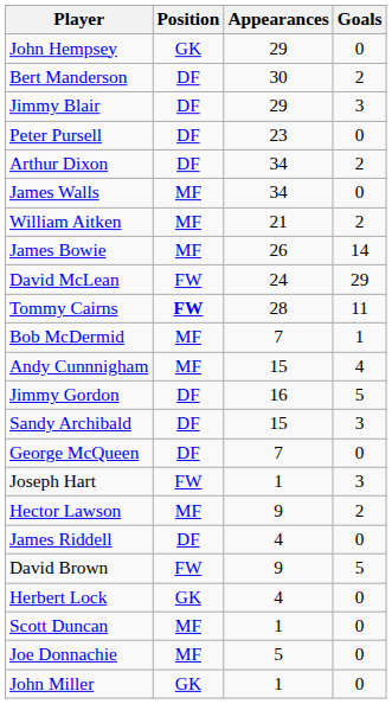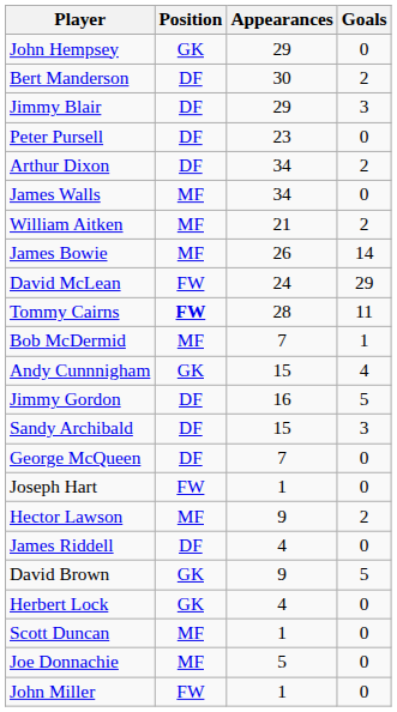Andy Cunnnigham | Position: MF -> GK
Joseph Hart | Goals: 3 -> 0
David Brown | Position: FW -> GK
John Miller | Position: GK -> FW
